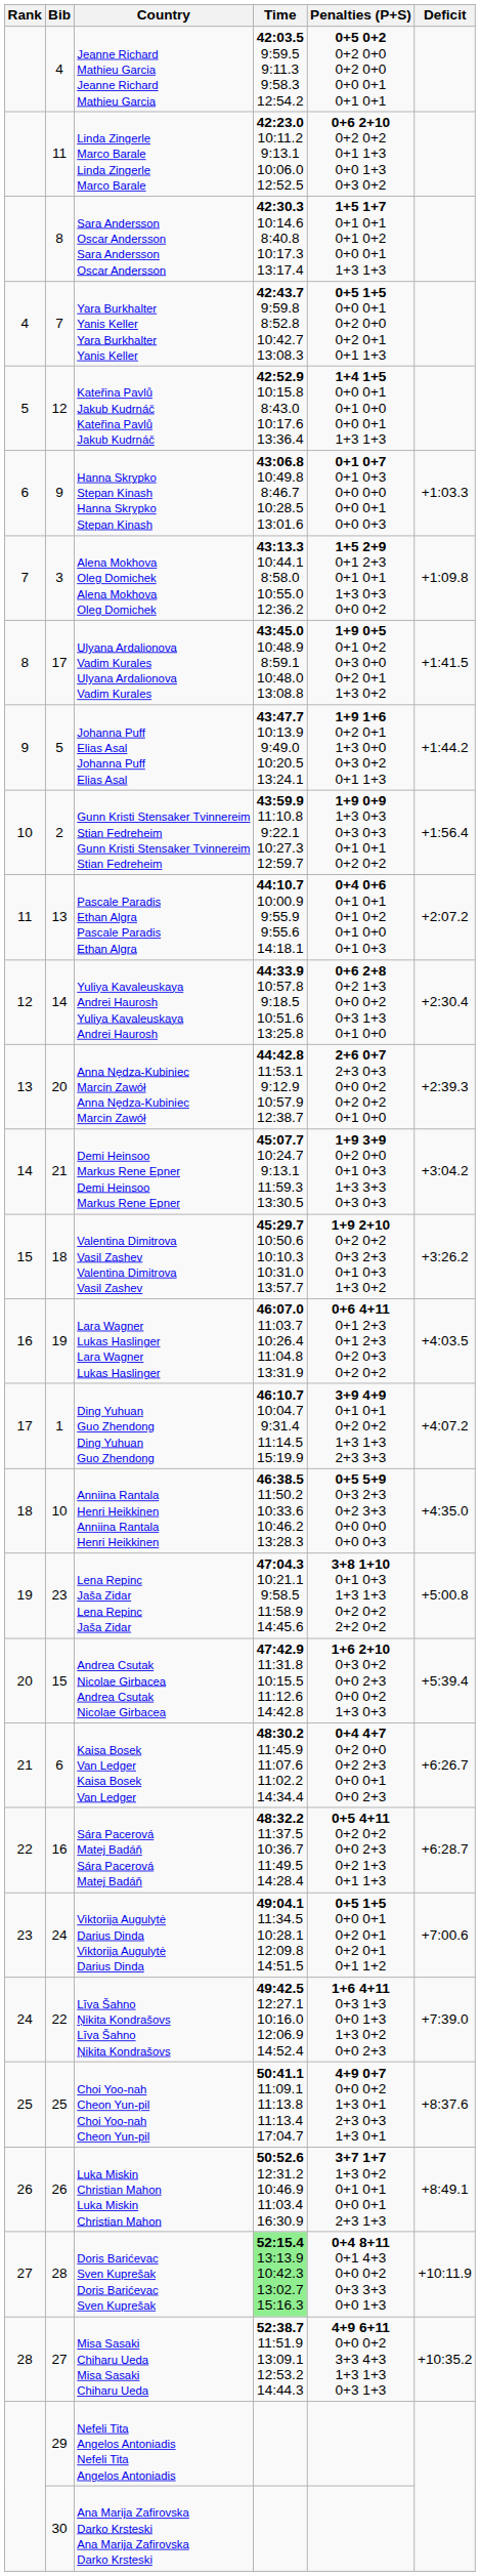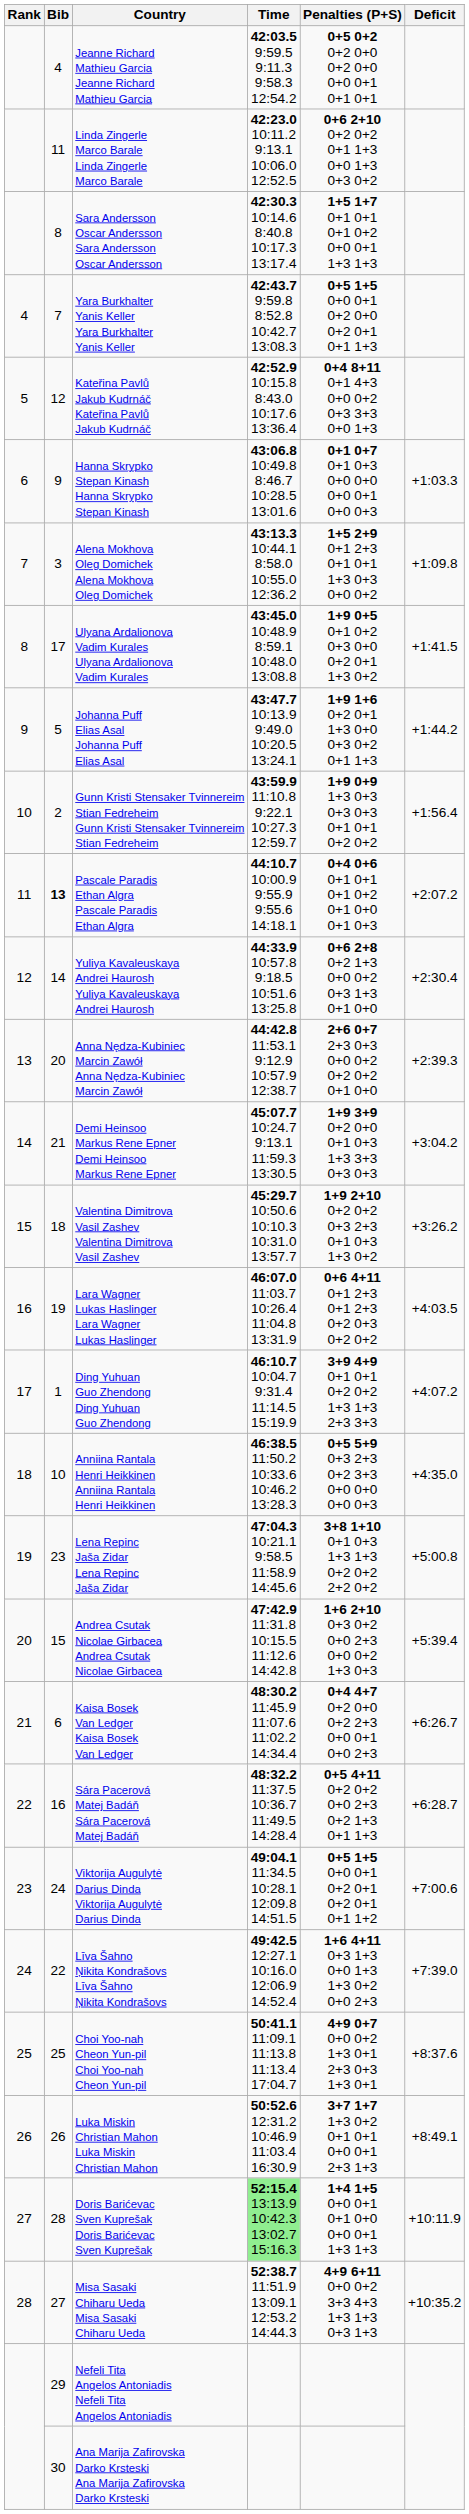Kateřina Pavlů Jakub Kudrnáč Kateřina Pavlů Jakub Kudrnáč | Penalties (P+S): 1+4 1+5 0+0 0+1 0+1 0+0 0+0 0+1 1+3 1+3 -> 0+4 8+11 0+1 4+3 0+0 0+2 0+3 3+3 0+0 1+3
Pascale Paradis Ethan Algra Pascale Paradis Ethan Algra | Bib: normal -> bold
Doris Barićevac Sven Kuprešak Doris Barićevac Sven Kuprešak | Penalties (P+S): 0+4 8+11 0+1 4+3 0+0 0+2 0+3 3+3 0+0 1+3 -> 1+4 1+5 0+0 0+1 0+1 0+0 0+0 0+1 1+3 1+3
